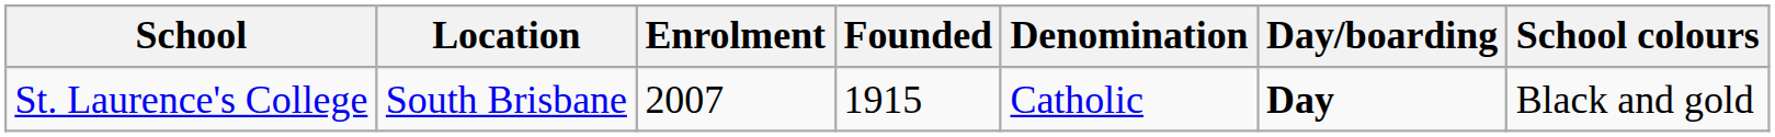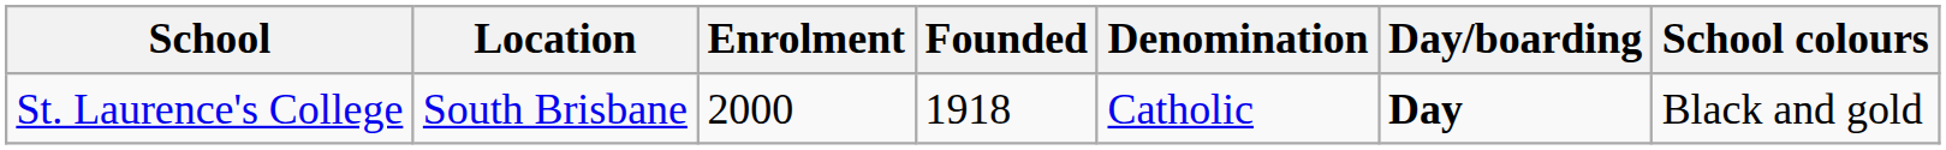St. Laurence's College | Enrolment: 2007 -> 2000
St. Laurence's College | Founded: 1915 -> 1918
